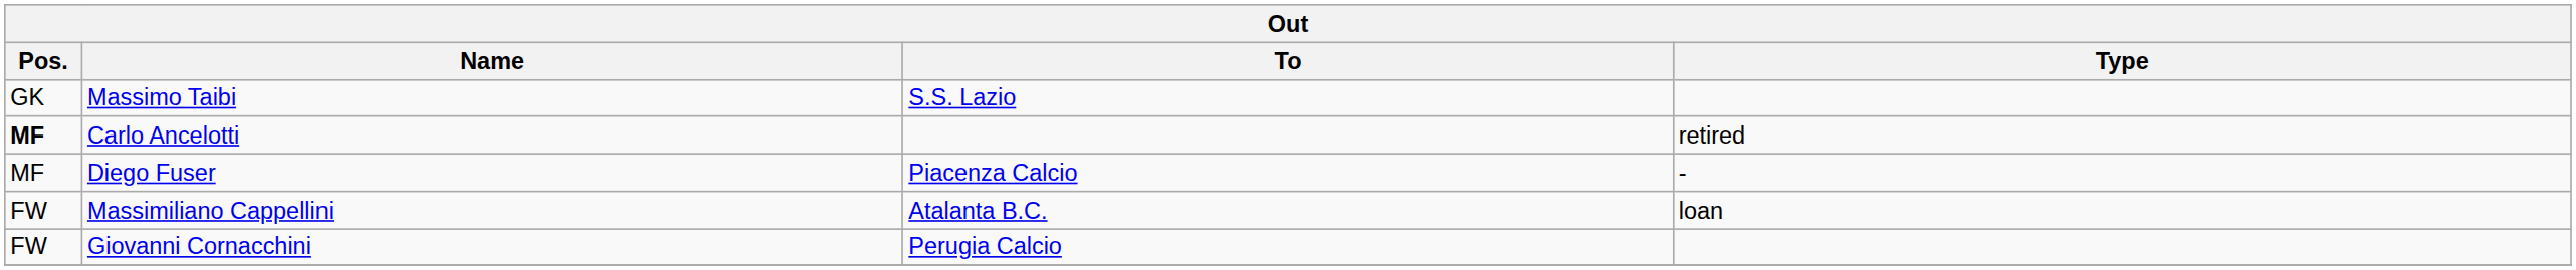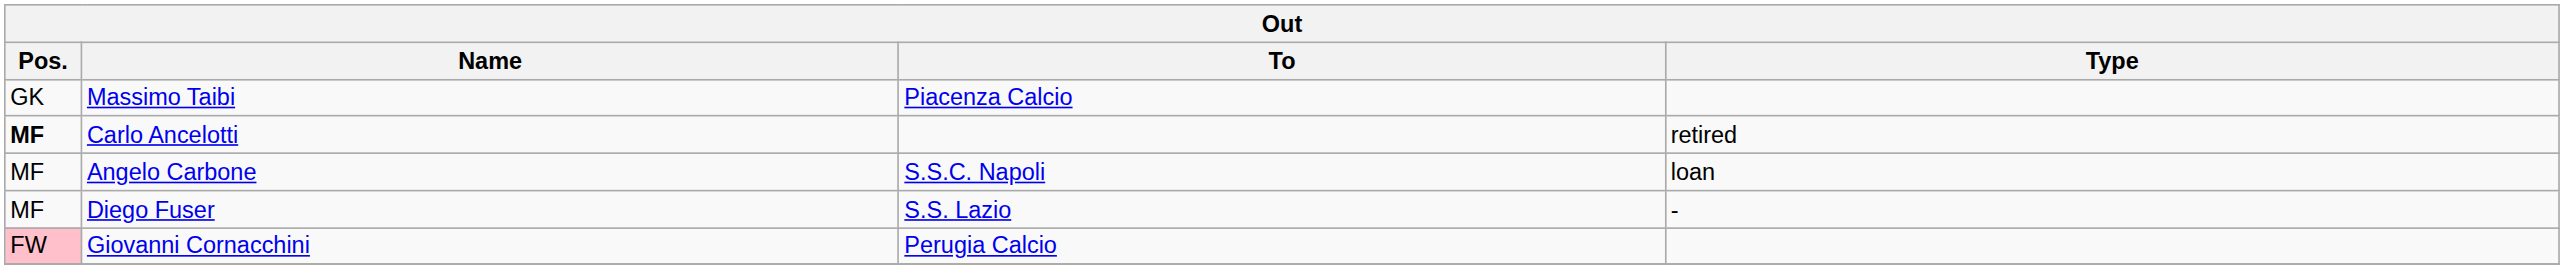Massimo Taibi | To: S.S. Lazio -> Piacenza Calcio
+ row: MF | Angelo Carbone | S.S.C. Napoli | loan
Diego Fuser | To: Piacenza Calcio -> S.S. Lazio
- row: FW | Massimiliano Cappellini | Atalanta B.C. | loan
Giovanni Cornacchini | Pos.: no background -> pink background
